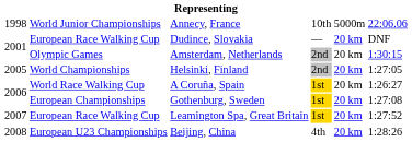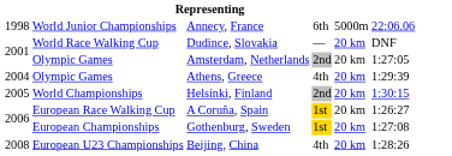Annecy, France | column 4: 10th -> 6th
Dudince, Slovakia | column 2: European Race Walking Cup -> World Race Walking Cup
Amsterdam, Netherlands | column 6: 1:30:15 -> 1:27:05
+ row: 2004 | Olympic Games | Athens, Greece | 4th | 20 km | 1:29:39
Helsinki, Finland | column 6: 1:27:05 -> 1:30:15
A Coruña, Spain | column 2: World Race Walking Cup -> European Race Walking Cup
- row: 2007 | European Race Walking Cup | Leamington Spa, Great Britain | 1st | 20 km | 1:27:52
